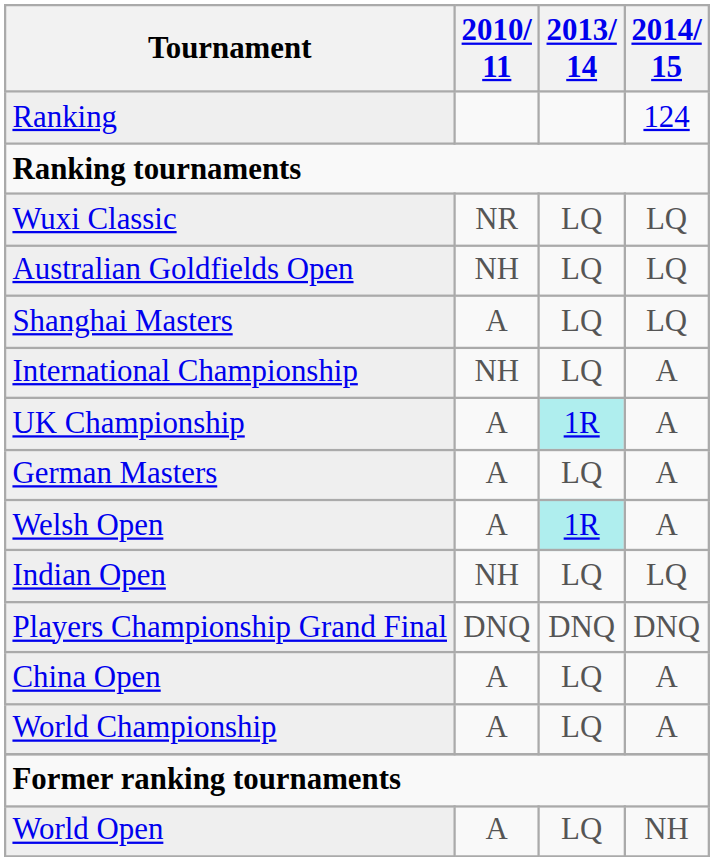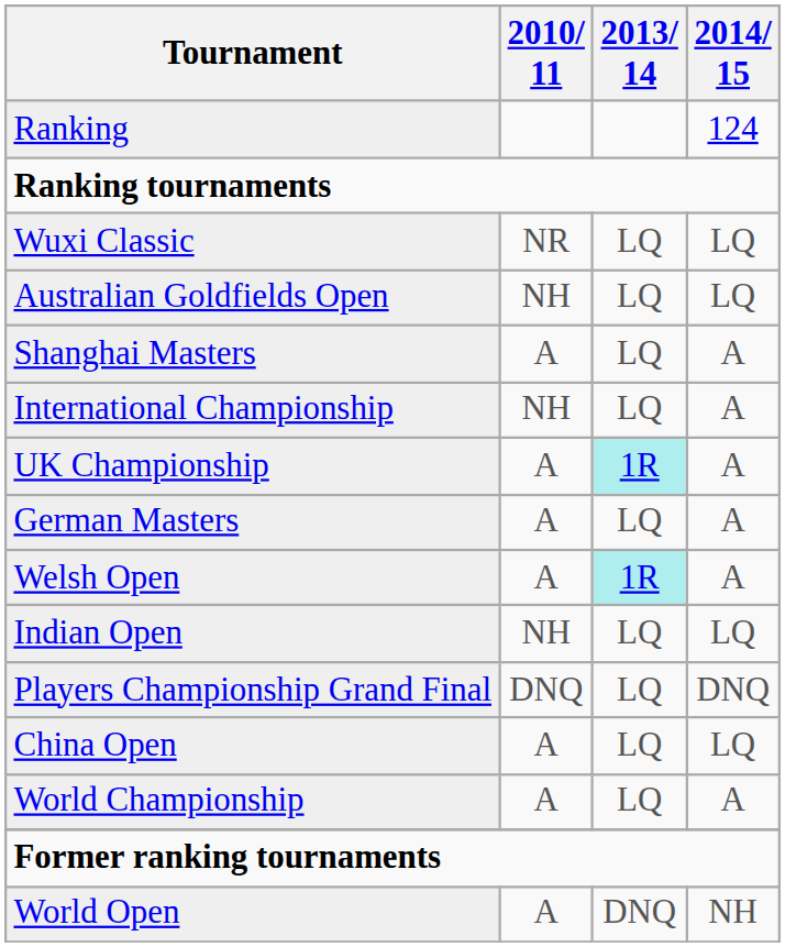Shanghai Masters | 2014/ 15: LQ -> A
Players Championship Grand Final | 2013/ 14: DNQ -> LQ
China Open | 2014/ 15: A -> LQ
World Open | 2013/ 14: LQ -> DNQ
